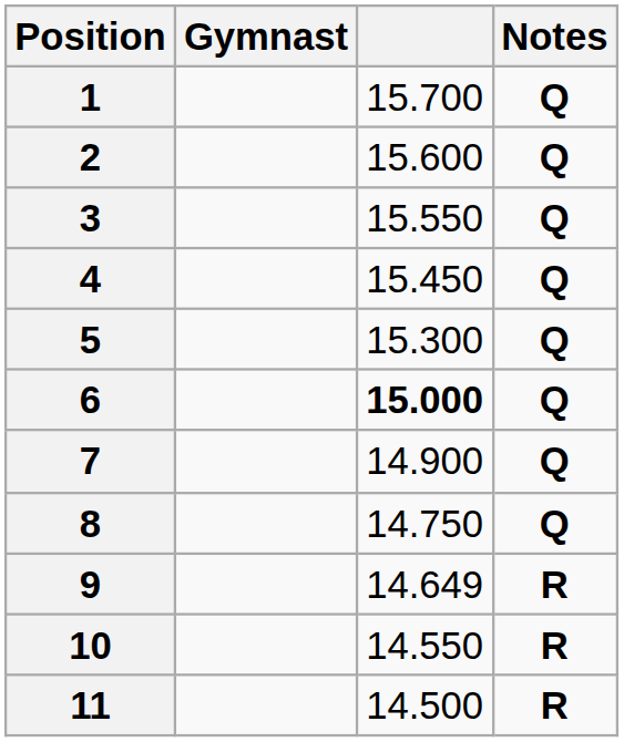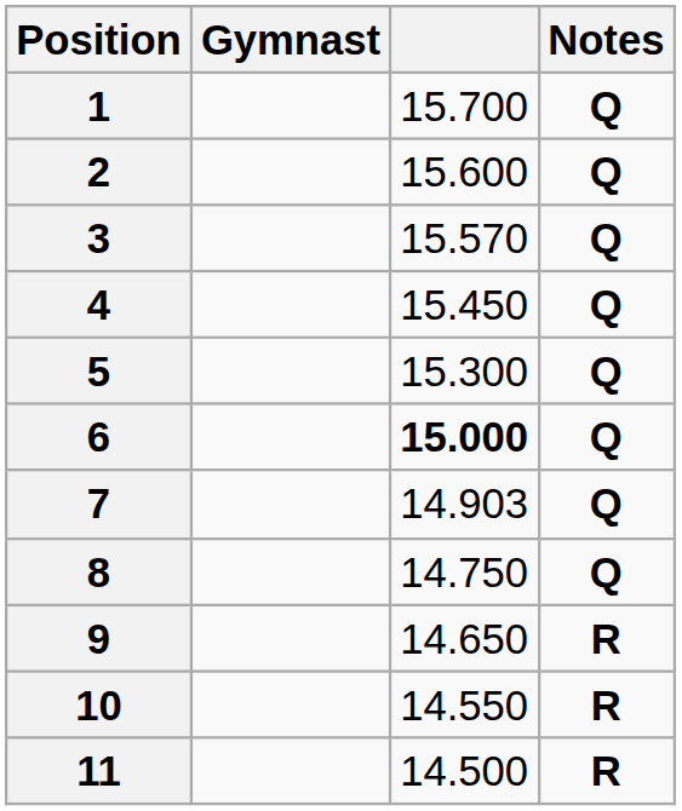3 | column 3: 15.550 -> 15.570
7 | column 3: 14.900 -> 14.903
9 | column 3: 14.649 -> 14.650
